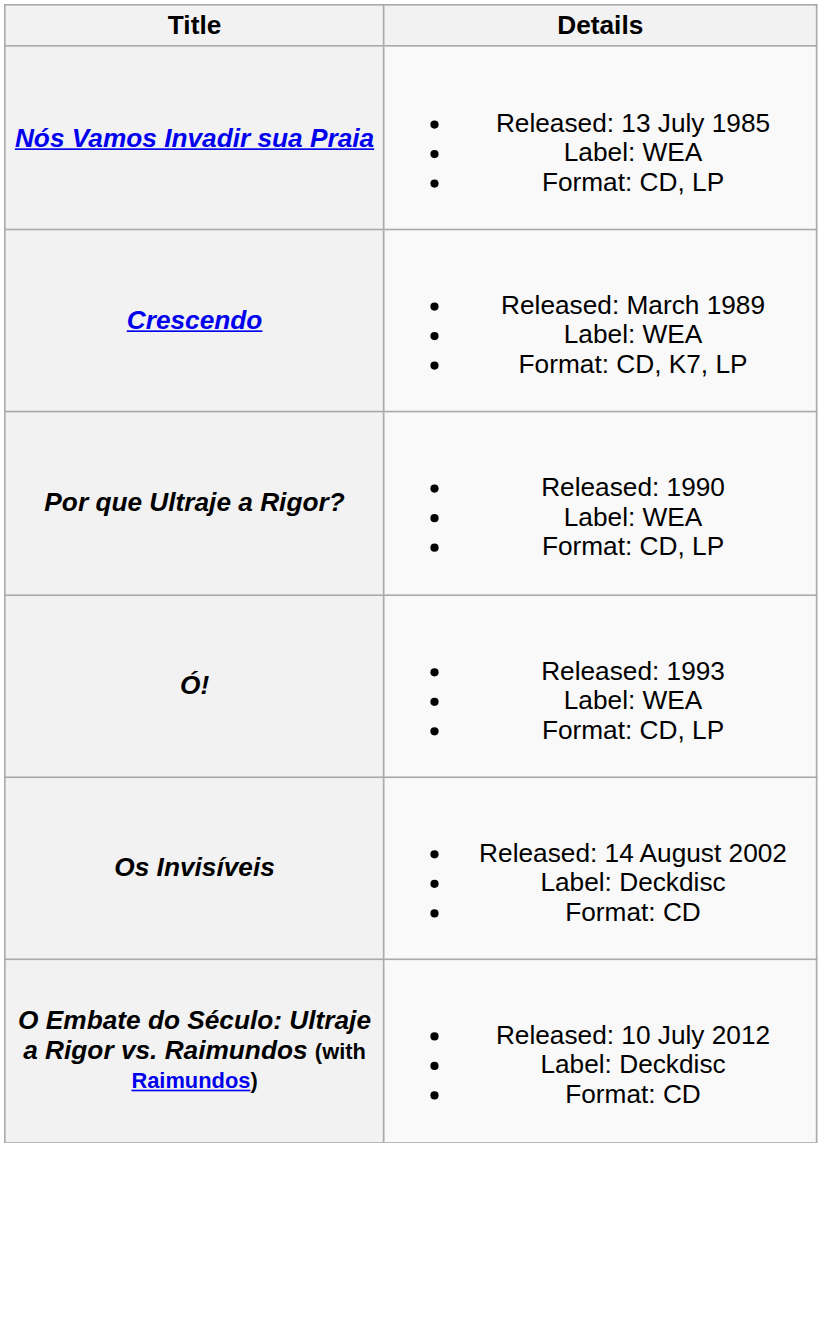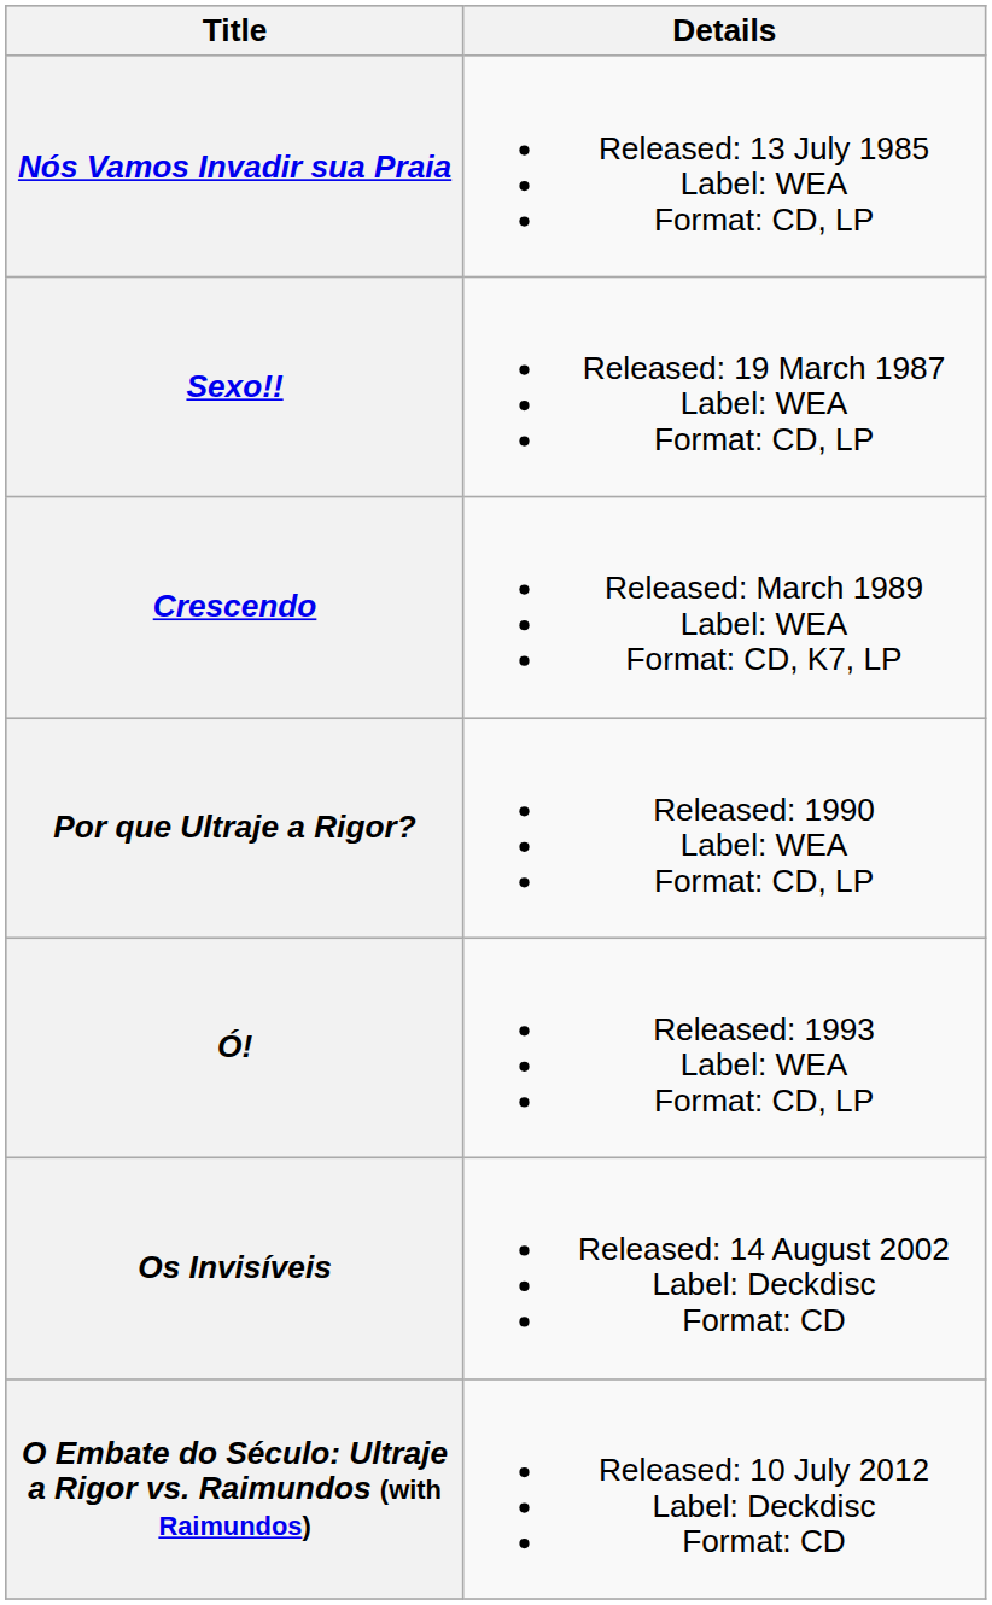+ row: Sexo!! | Released: 19 March 1987 Label: WEA Format: CD, LP
